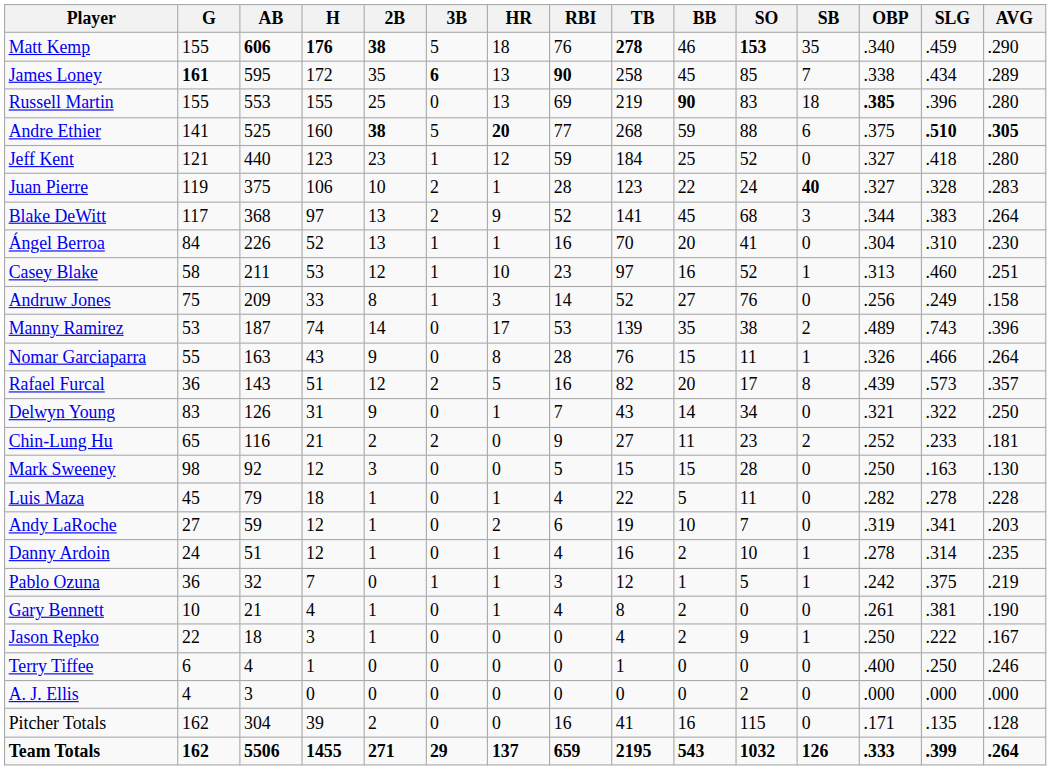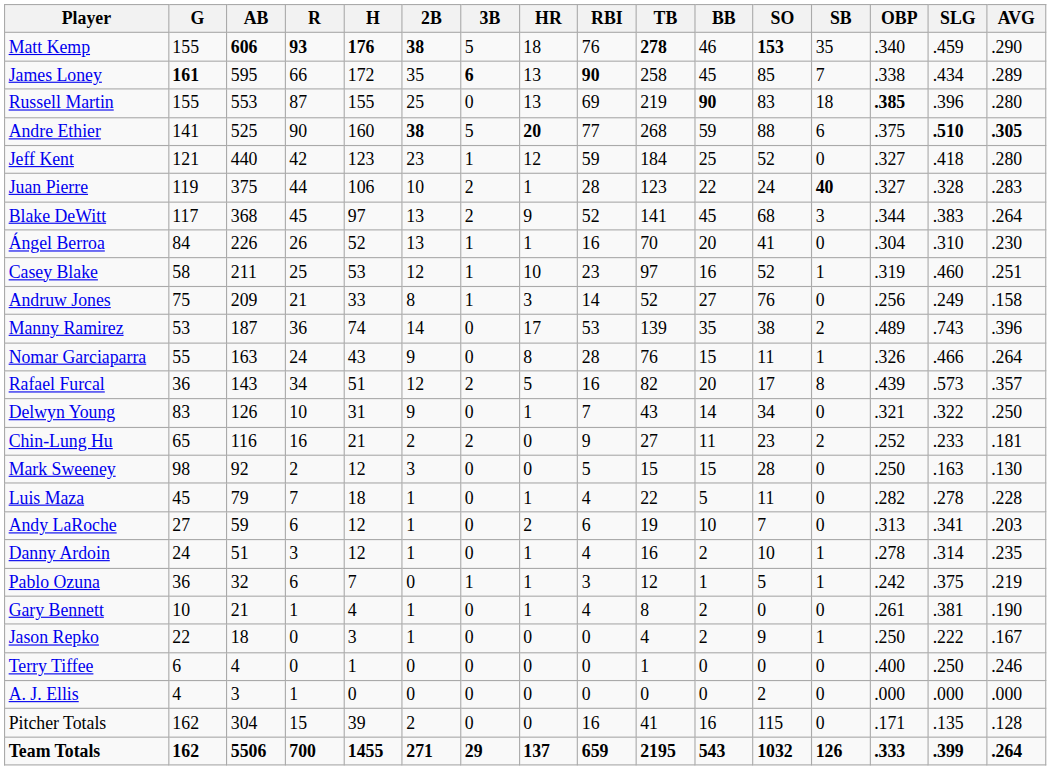+ column: R | 93 | 66 | 87 | 90 | 42 | 44 | 45 | 26 | 25 | 21 | 36 | 24 | 34 | 10 | 16 | 2 | 7 | 6 | 3 | 6 | 1 | 0 | 0 | 1 | 15 | 700
Casey Blake | OBP: .313 -> .319
Andy LaRoche | OBP: .319 -> .313
